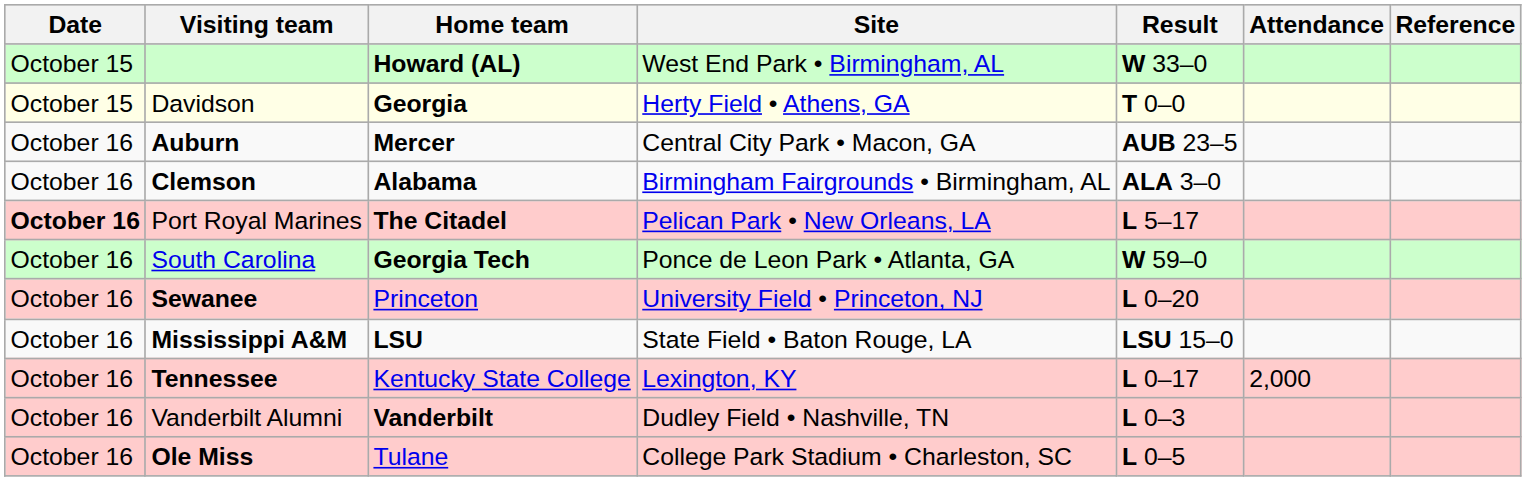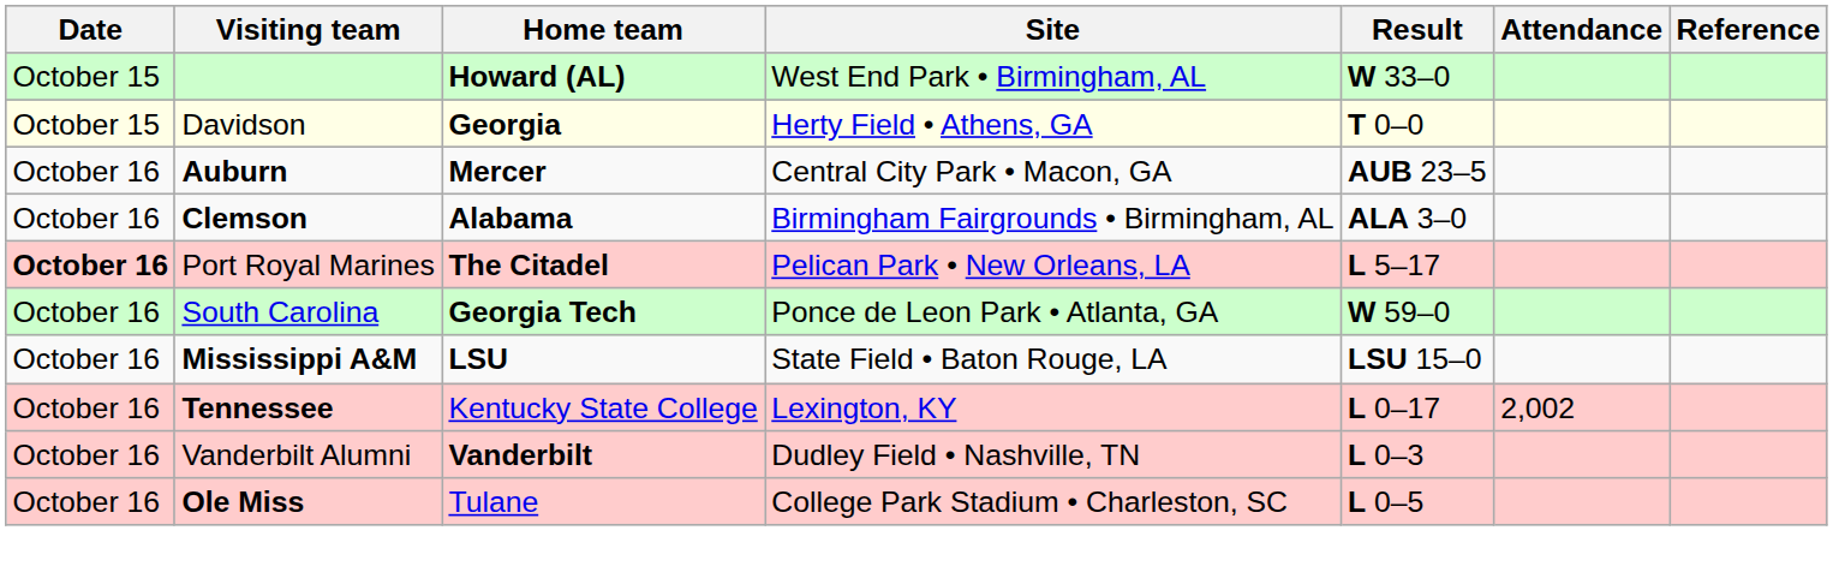- row: October 16 | Sewanee | Princeton | University Field • Princeton, NJ | L 0–20
Tennessee | Attendance: 2,000 -> 2,002
